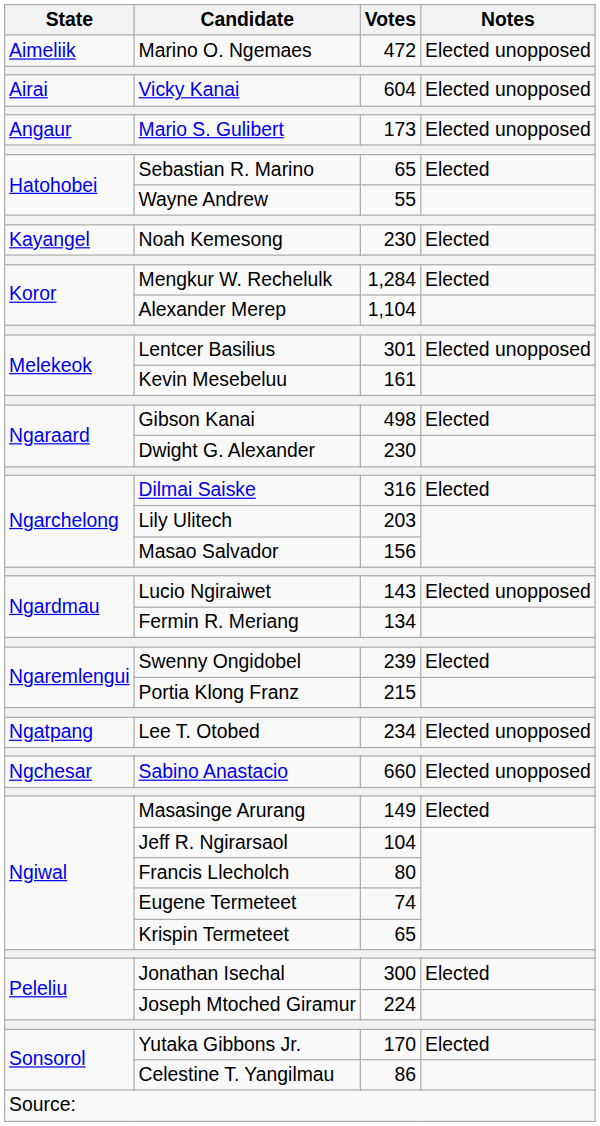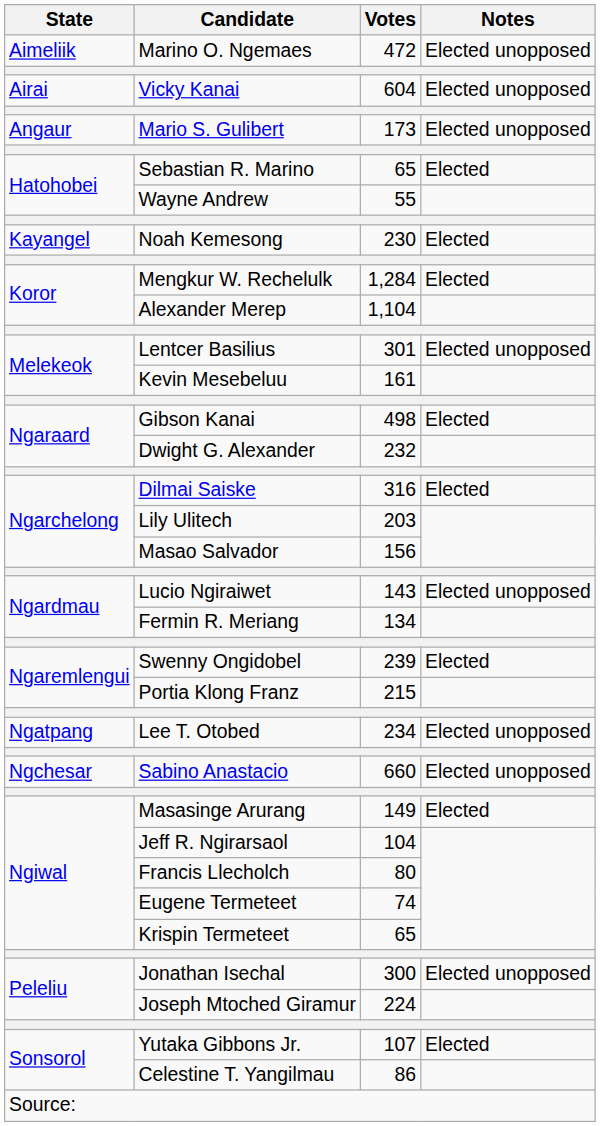Dwight G. Alexander | Votes: 230 -> 232
Jonathan Isechal | Notes: Elected -> Elected unopposed
Yutaka Gibbons Jr. | Votes: 170 -> 107
